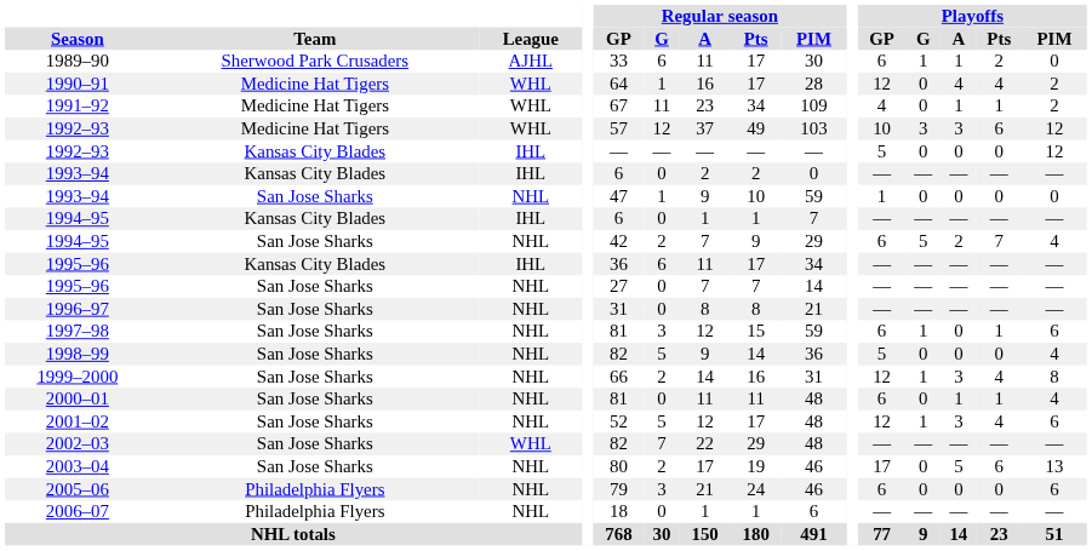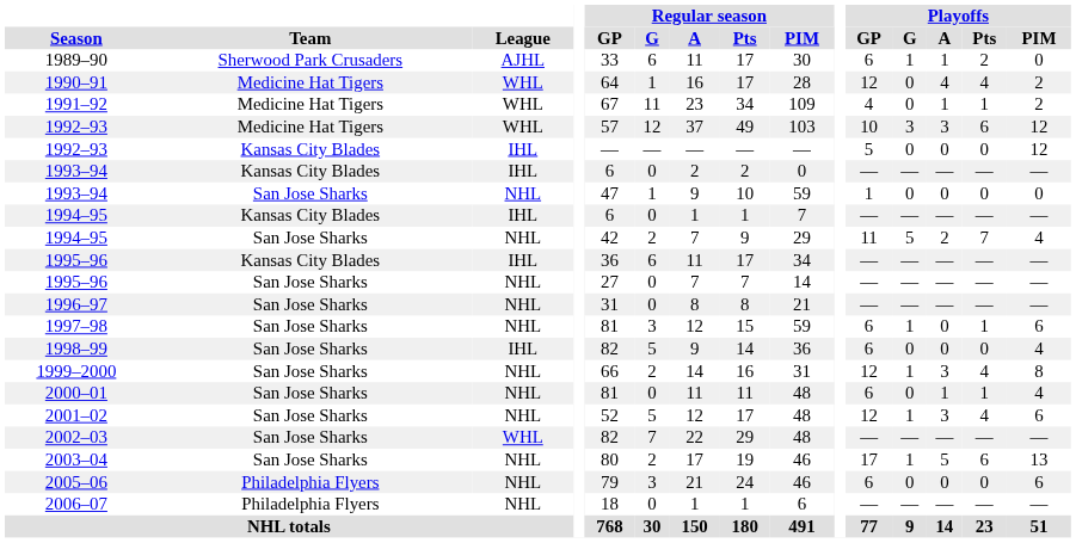1994–95 / San Jose Sharks | Playoffs / GP: 6 -> 11
1998–99 | League: NHL -> IHL
1998–99 | Playoffs / GP: 5 -> 6
2003–04 | Playoffs / G: 0 -> 1
